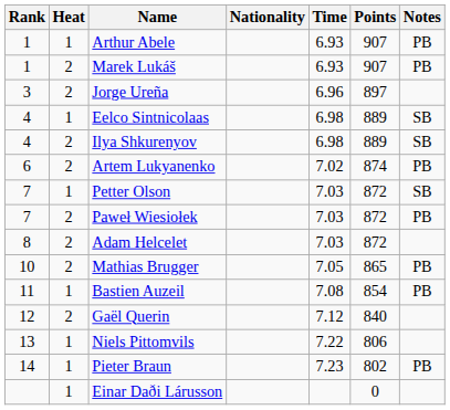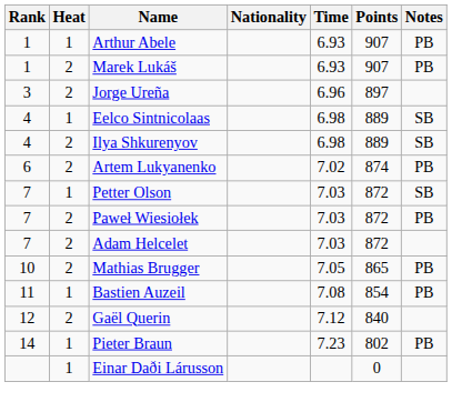Adam Helcelet | Rank: 8 -> 7
- row: 13 | 1 | Niels Pittomvils | 7.22 | 806
